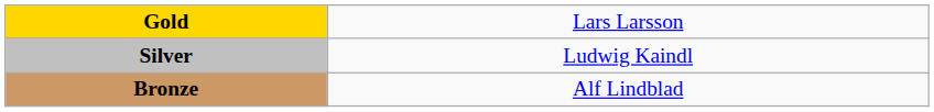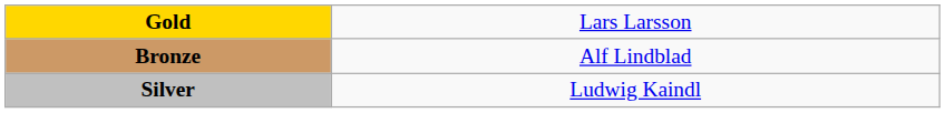rows swapped: Silver <-> Bronze
